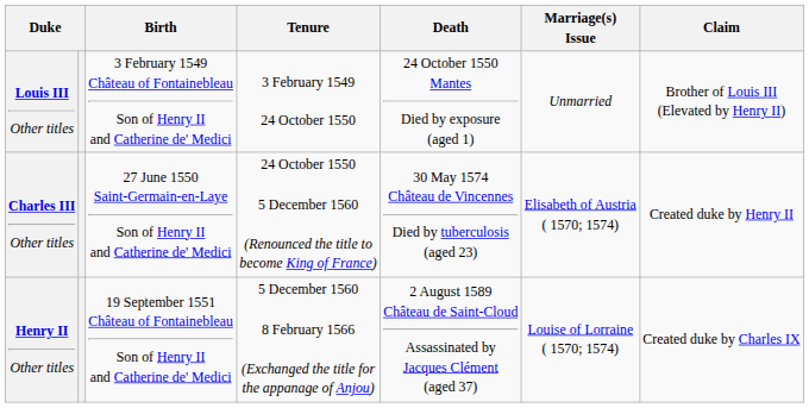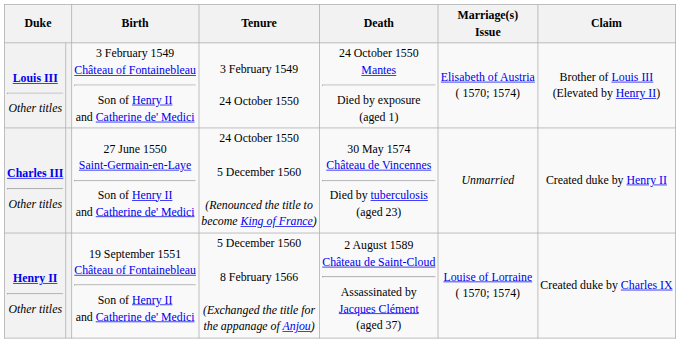Louis III Other titles | Marriage(s) Issue: Unmarried -> Elisabeth of Austria ( 1570; 1574)
Charles III Other titles | Marriage(s) Issue: Elisabeth of Austria ( 1570; 1574) -> Unmarried
